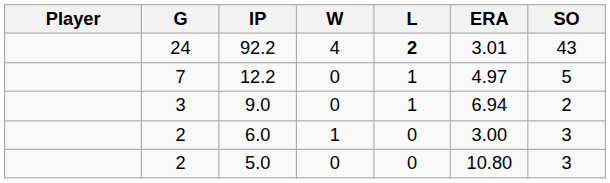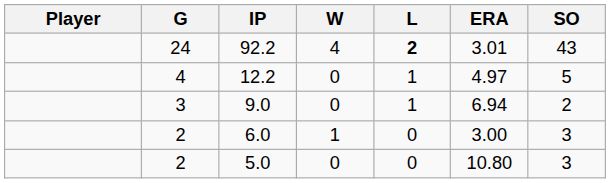12.2 | G: 7 -> 4
